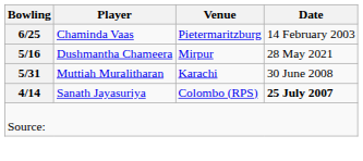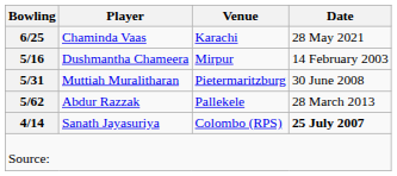Chaminda Vaas | Venue: Pietermaritzburg -> Karachi
Chaminda Vaas | Date: 14 February 2003 -> 28 May 2021
Dushmantha Chameera | Date: 28 May 2021 -> 14 February 2003
Muttiah Muralitharan | Venue: Karachi -> Pietermaritzburg
+ row: 5/62 | Abdur Razzak | Pallekele | 28 March 2013
